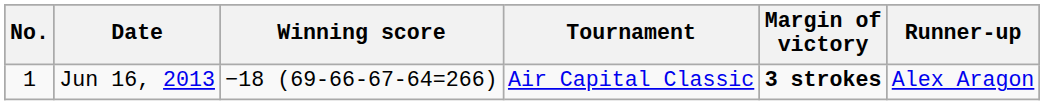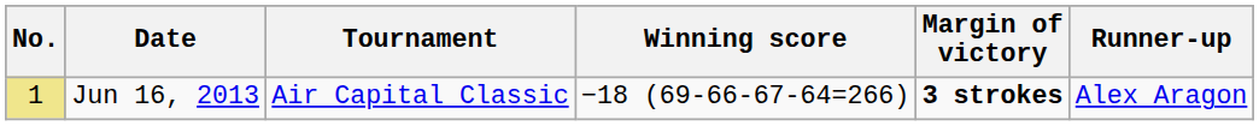columns swapped: Tournament <-> Winning score
Jun 16, 2013 | No.: no background -> khaki background
